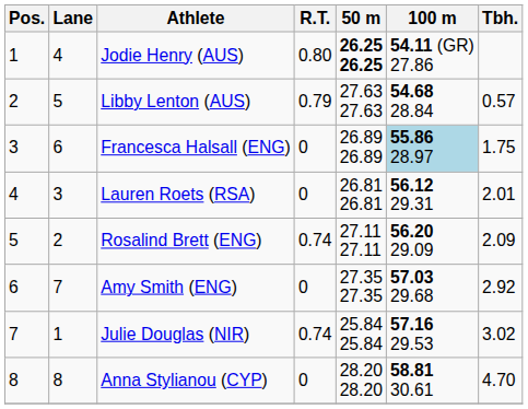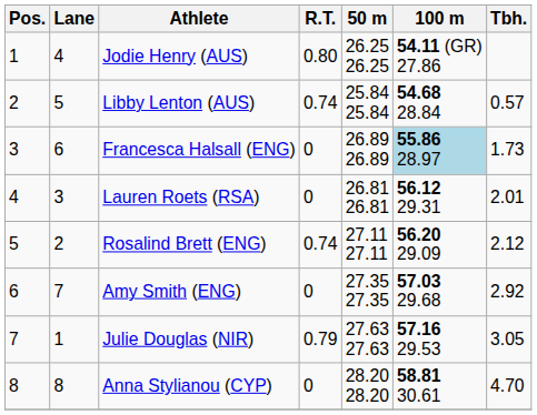Jodie Henry (AUS) | 50 m: bold -> normal
Libby Lenton (AUS) | R.T.: 0.79 -> 0.74
Libby Lenton (AUS) | 50 m: 27.63 27.63 -> 25.84 25.84
Francesca Halsall (ENG) | Tbh.: 1.75 -> 1.73
Rosalind Brett (ENG) | Tbh.: 2.09 -> 2.12
Julie Douglas (NIR) | R.T.: 0.74 -> 0.79
Julie Douglas (NIR) | 50 m: 25.84 25.84 -> 27.63 27.63
Julie Douglas (NIR) | Tbh.: 3.02 -> 3.05
